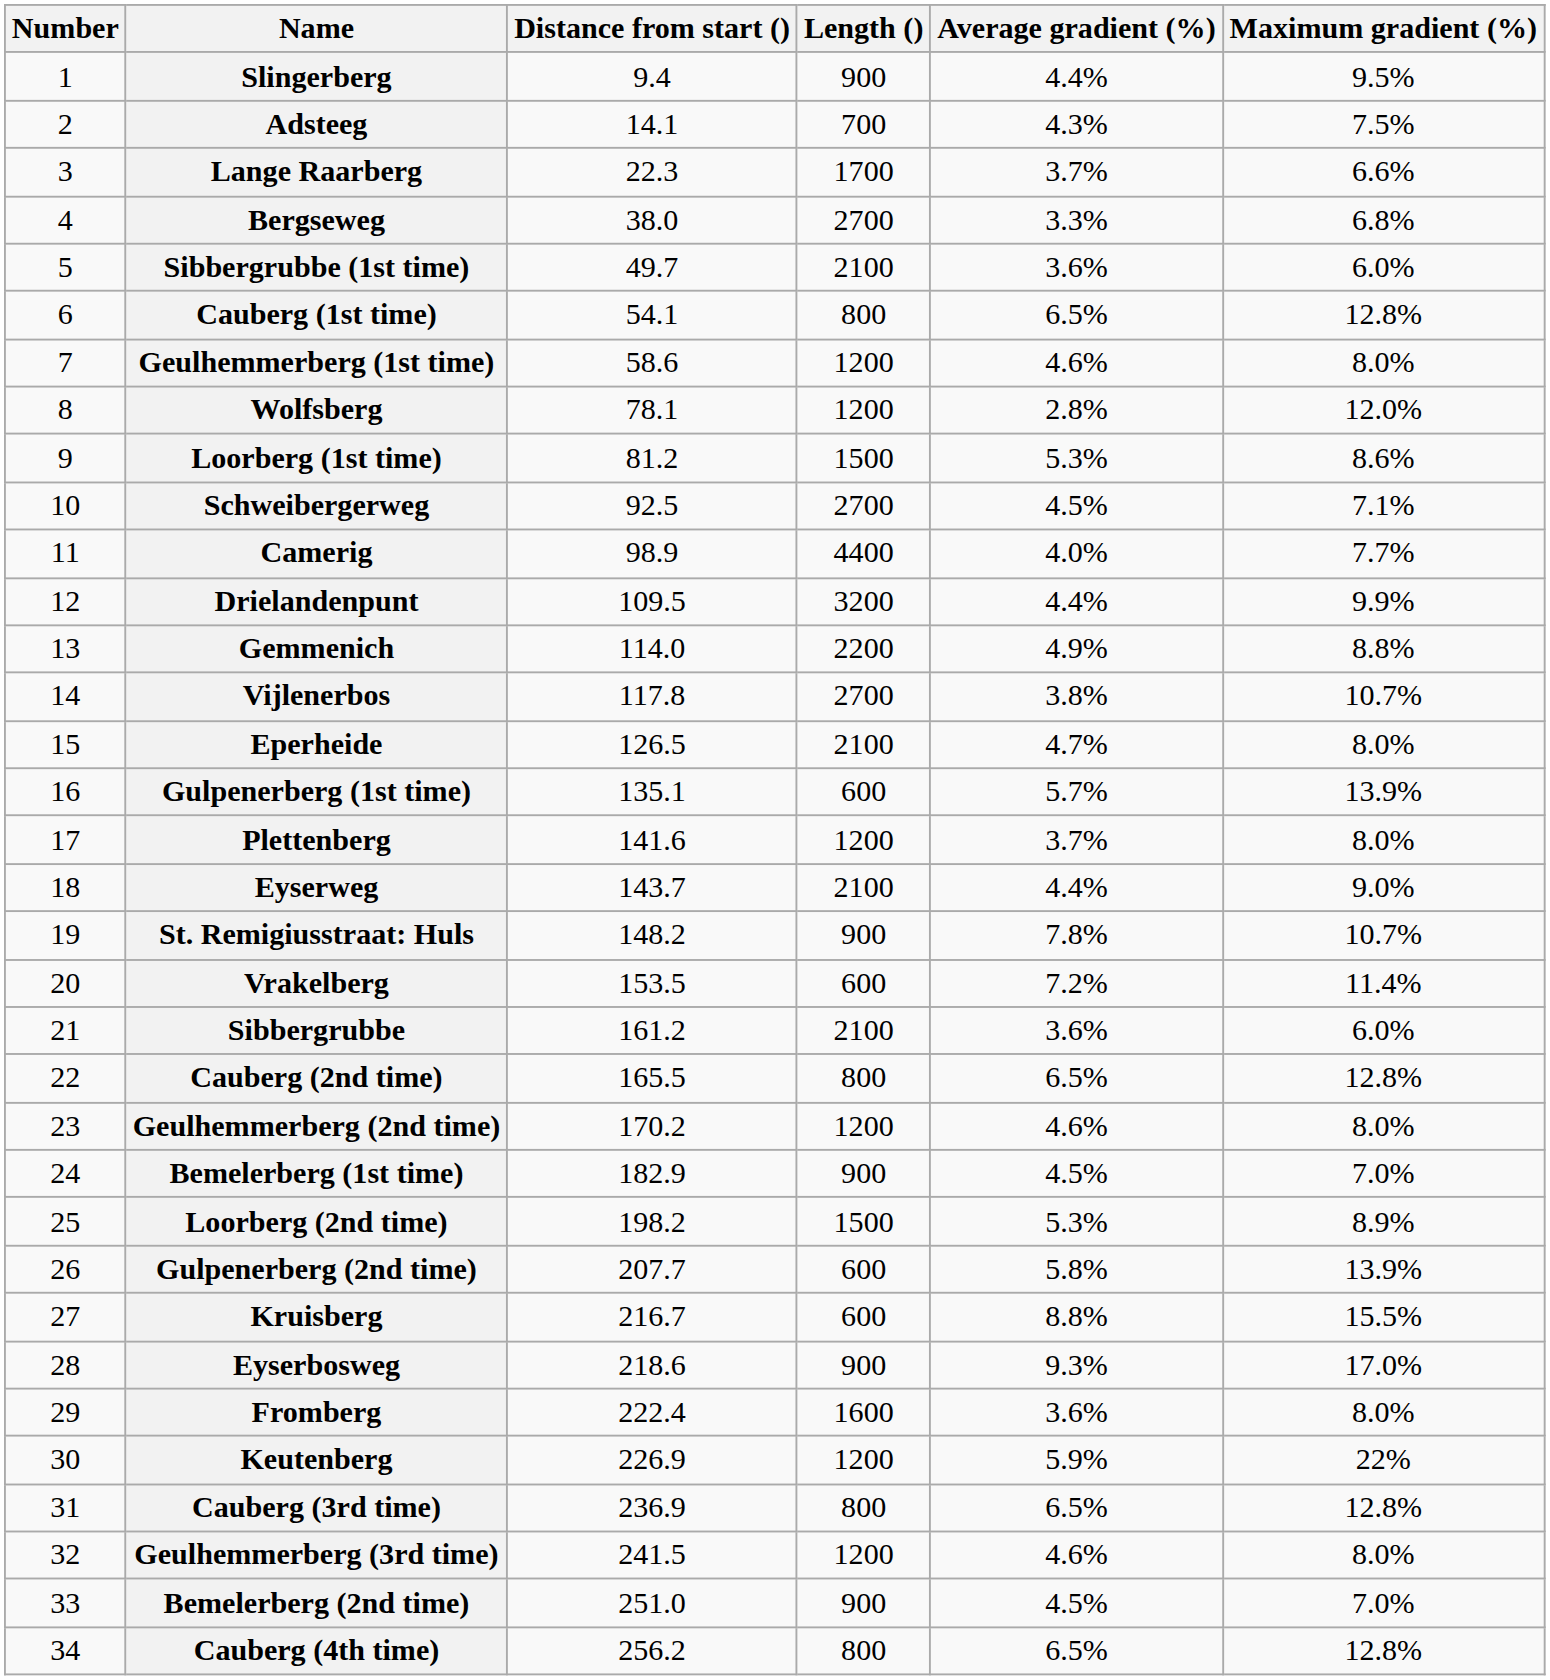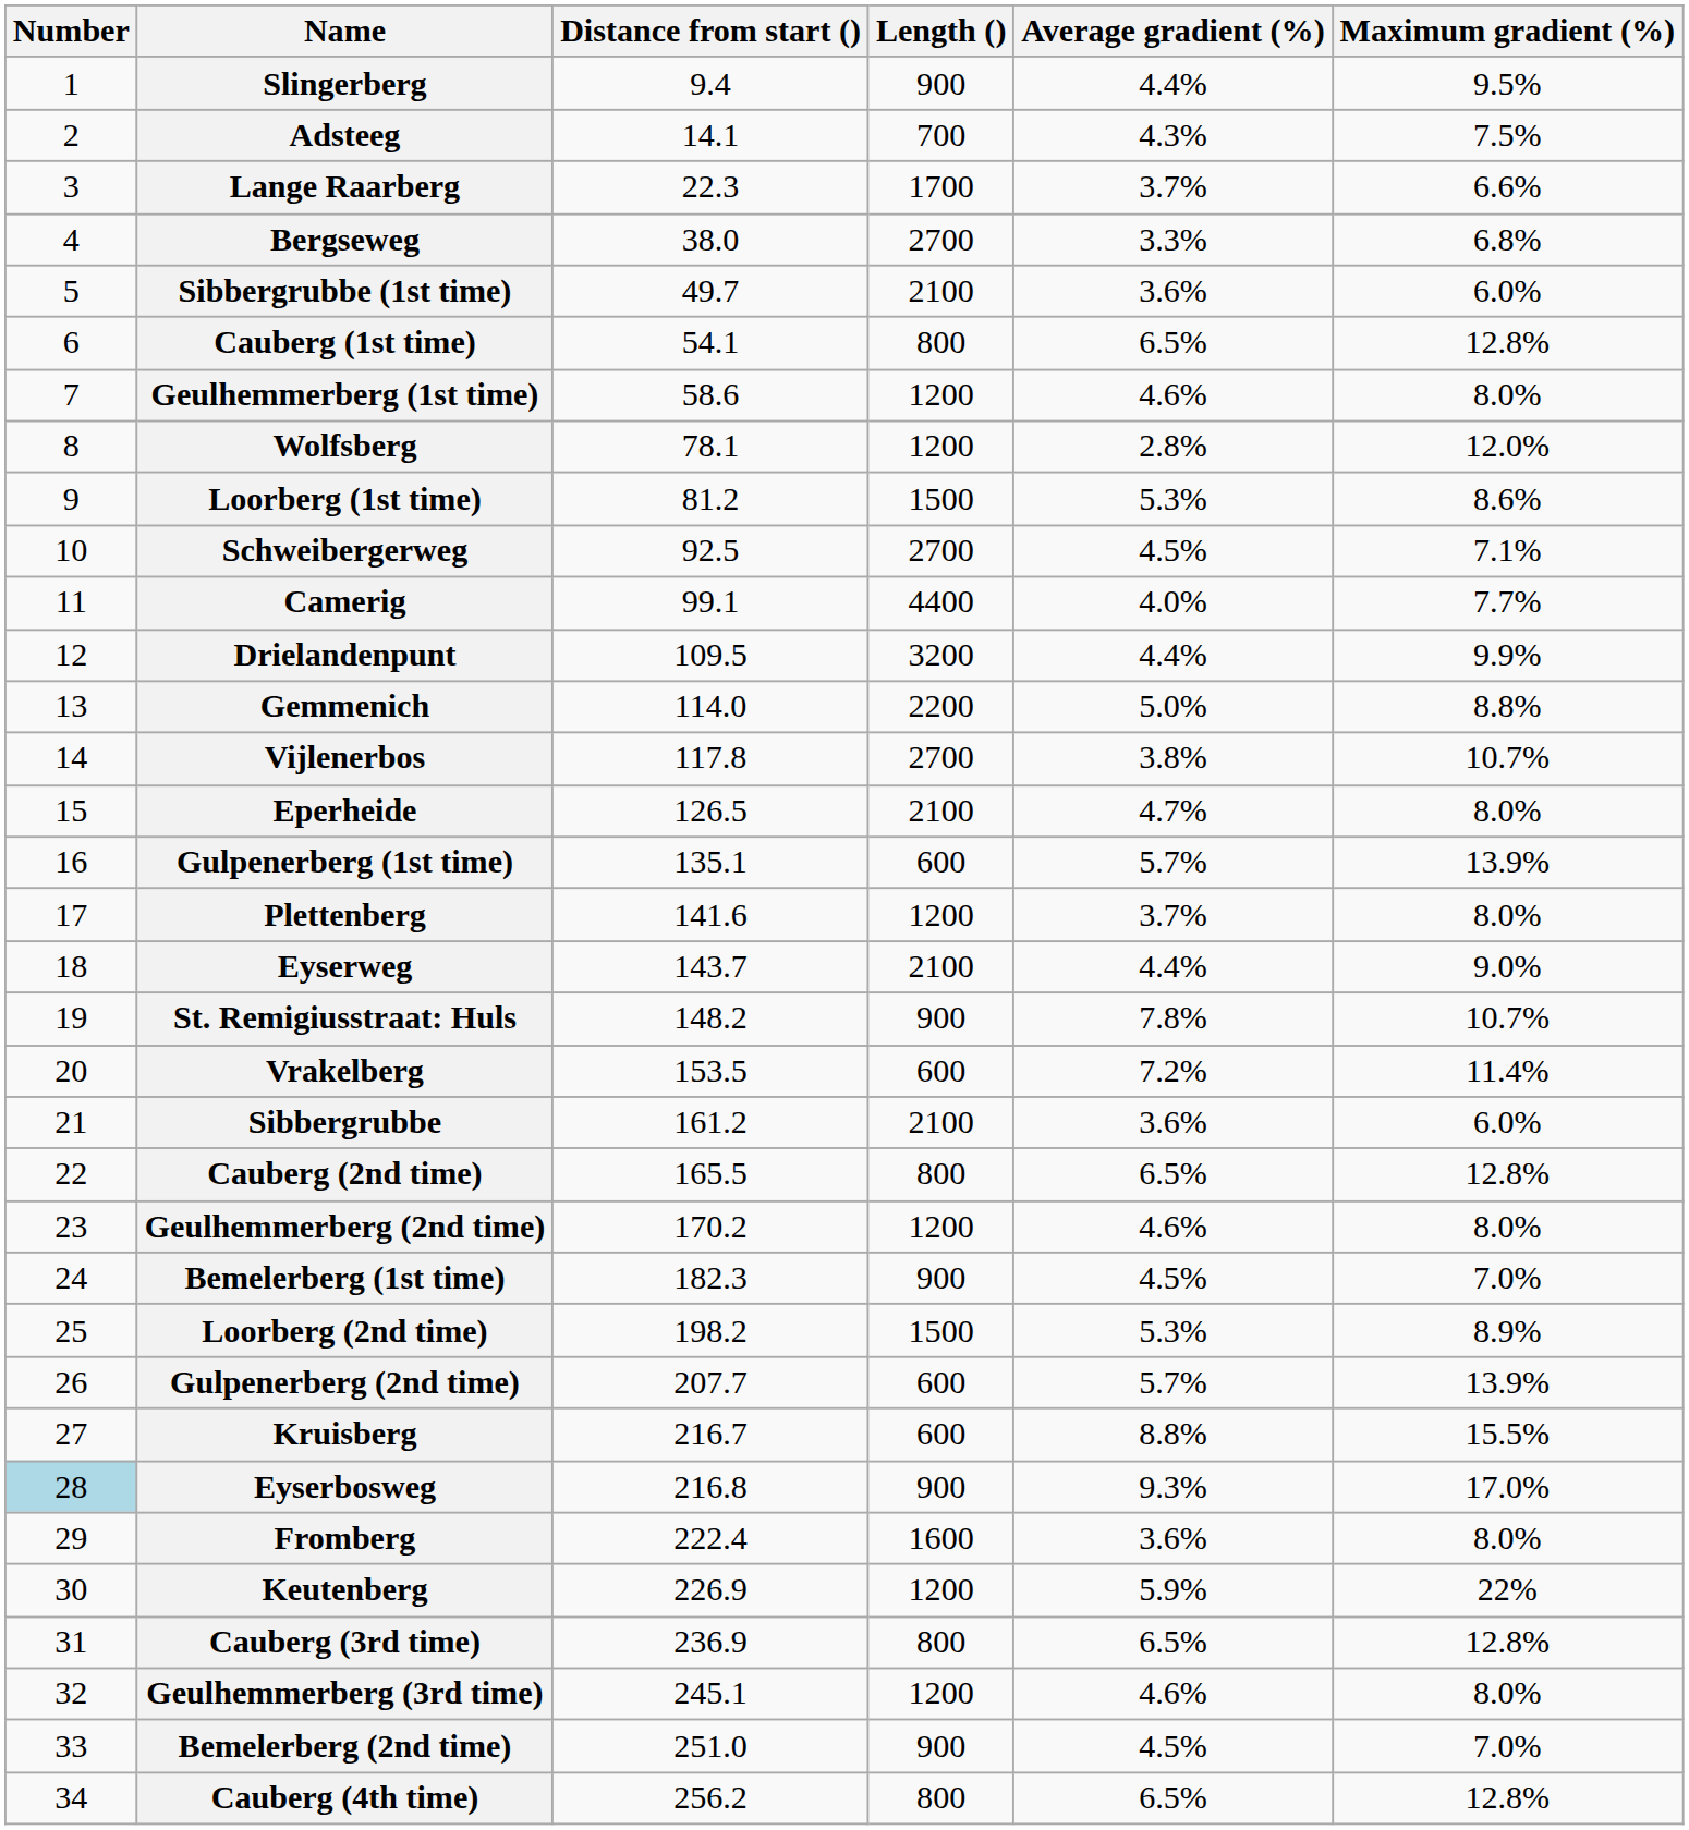Camerig | Distance from start (): 98.9 -> 99.1
Gemmenich | Average gradient (%): 4.9% -> 5.0%
Bemelerberg (1st time) | Distance from start (): 182.9 -> 182.3
Gulpenerberg (2nd time) | Average gradient (%): 5.8% -> 5.7%
Eyserbosweg | Number: no background -> lightblue background
Eyserbosweg | Distance from start (): 218.6 -> 216.8
Geulhemmerberg (3rd time) | Distance from start (): 241.5 -> 245.1
